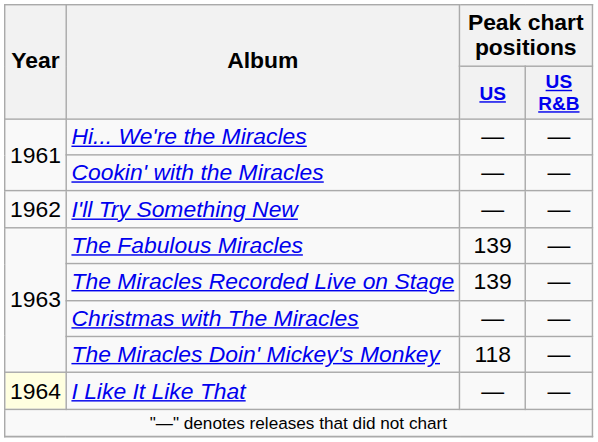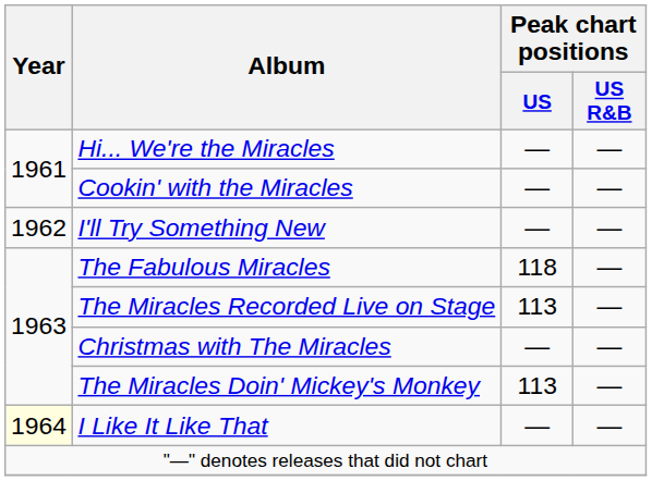The Fabulous Miracles | Peak chart positions / US: 139 -> 118
The Miracles Recorded Live on Stage | Peak chart positions / US: 139 -> 113
The Miracles Doin' Mickey's Monkey | Peak chart positions / US: 118 -> 113
